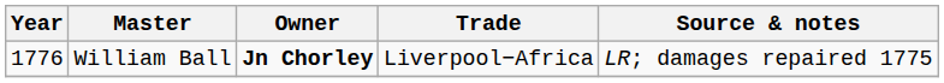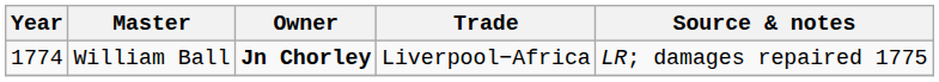William Ball | Year: 1776 -> 1774
